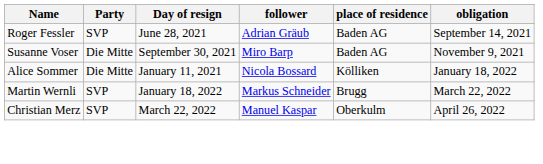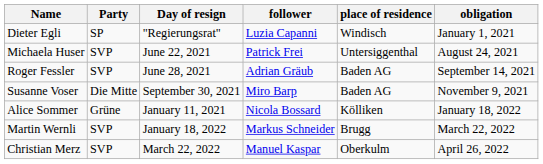+ row: Dieter Egli | SP | "Regierungsrat" | Luzia Capanni | Windisch | January 1, 2021
+ row: Michaela Huser | SVP | June 22, 2021 | Patrick Frei | Untersiggenthal | August 24, 2021
Alice Sommer | Party: Die Mitte -> Grüne
